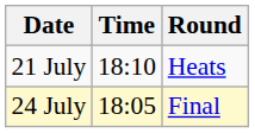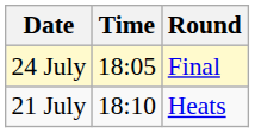rows swapped: 21 July <-> 24 July
